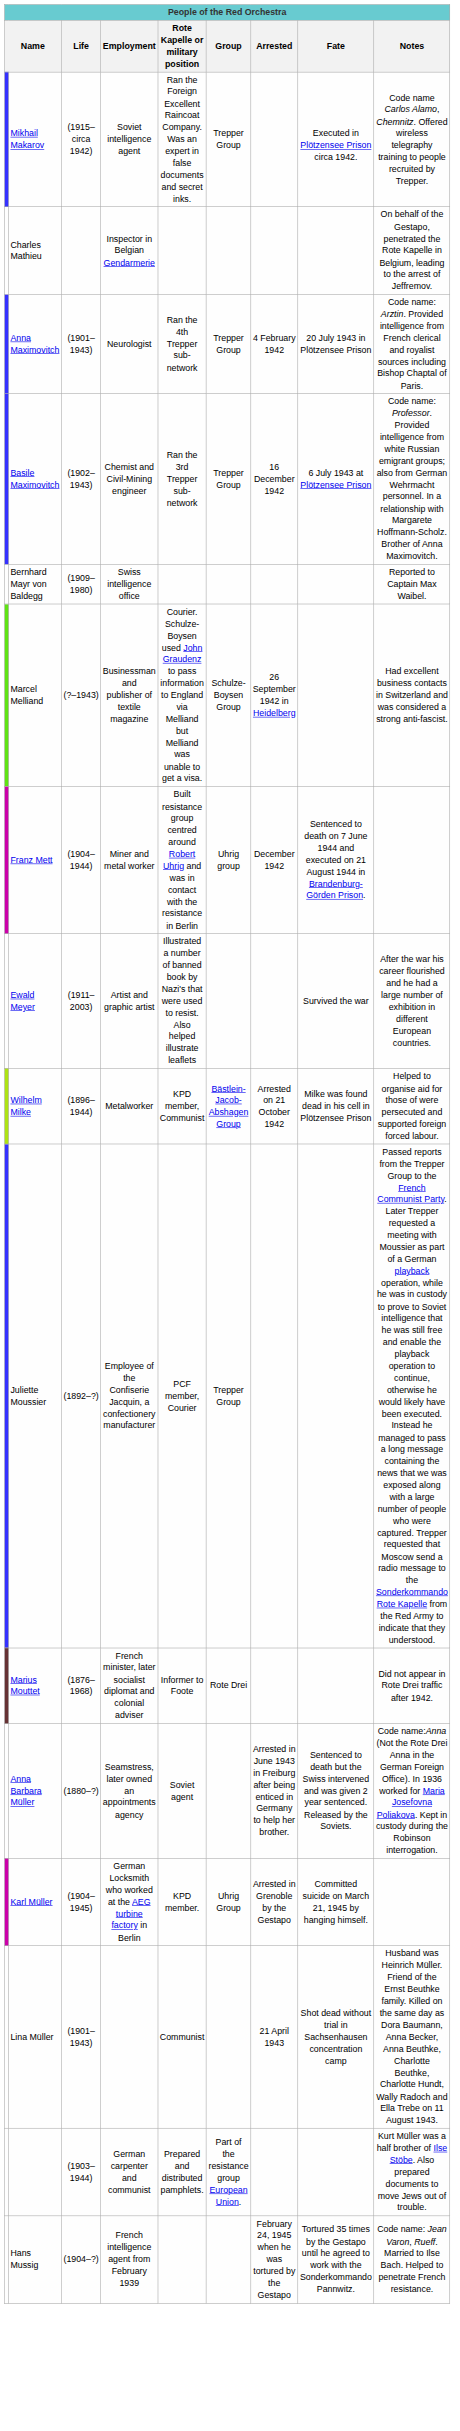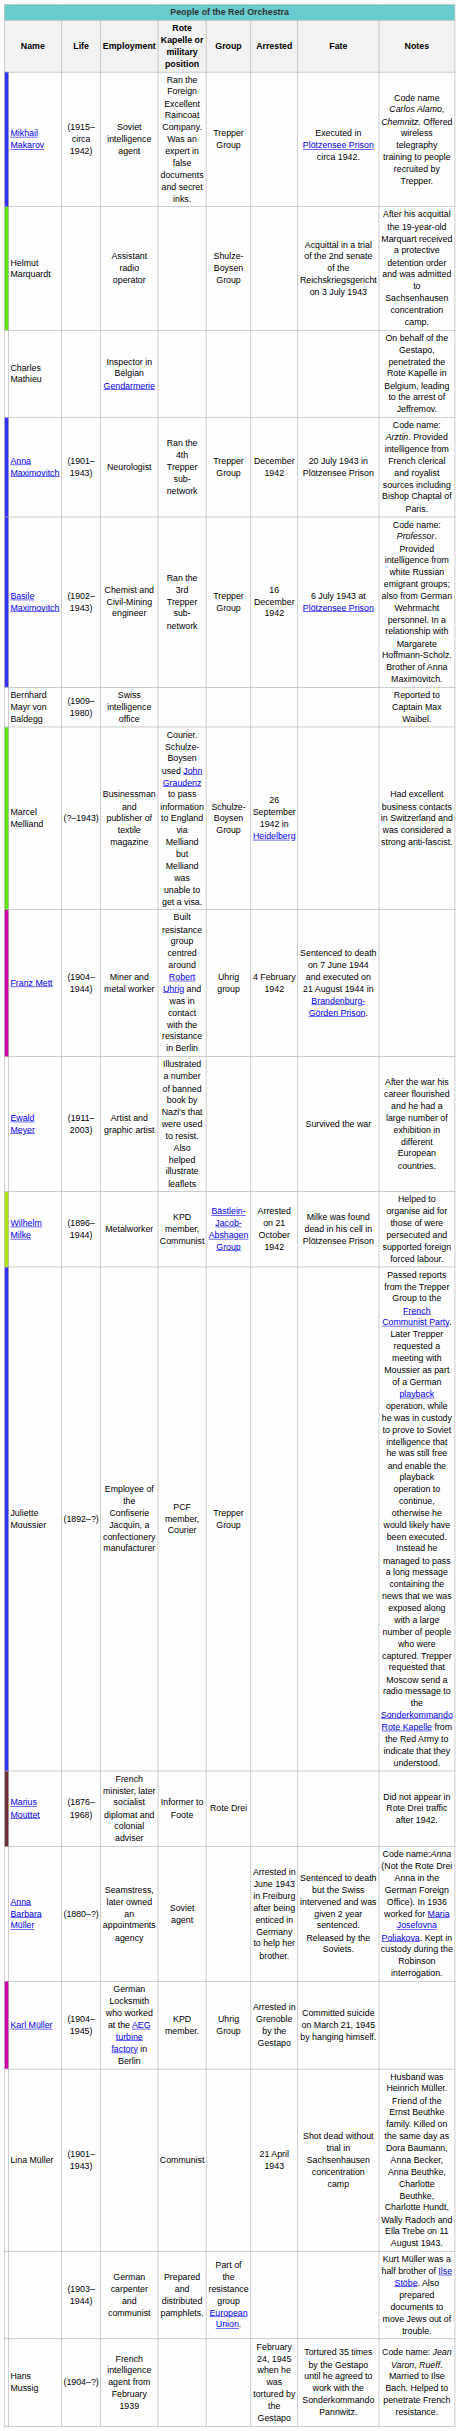+ row: Helmut Marquardt | Assistant radio operator | Shulze-Boysen Group | Acquittal in a trial of the 2nd senate of the Reichskriegsgericht on 3 July 1943 | After his acquittal the 19-year-old Marquart received a protective detention order and was admitted to Sachsenhausen concentration camp.
Anna Maximovitch | Arrested: 4 February 1942 -> December 1942
Franz Mett | Arrested: December 1942 -> 4 February 1942
